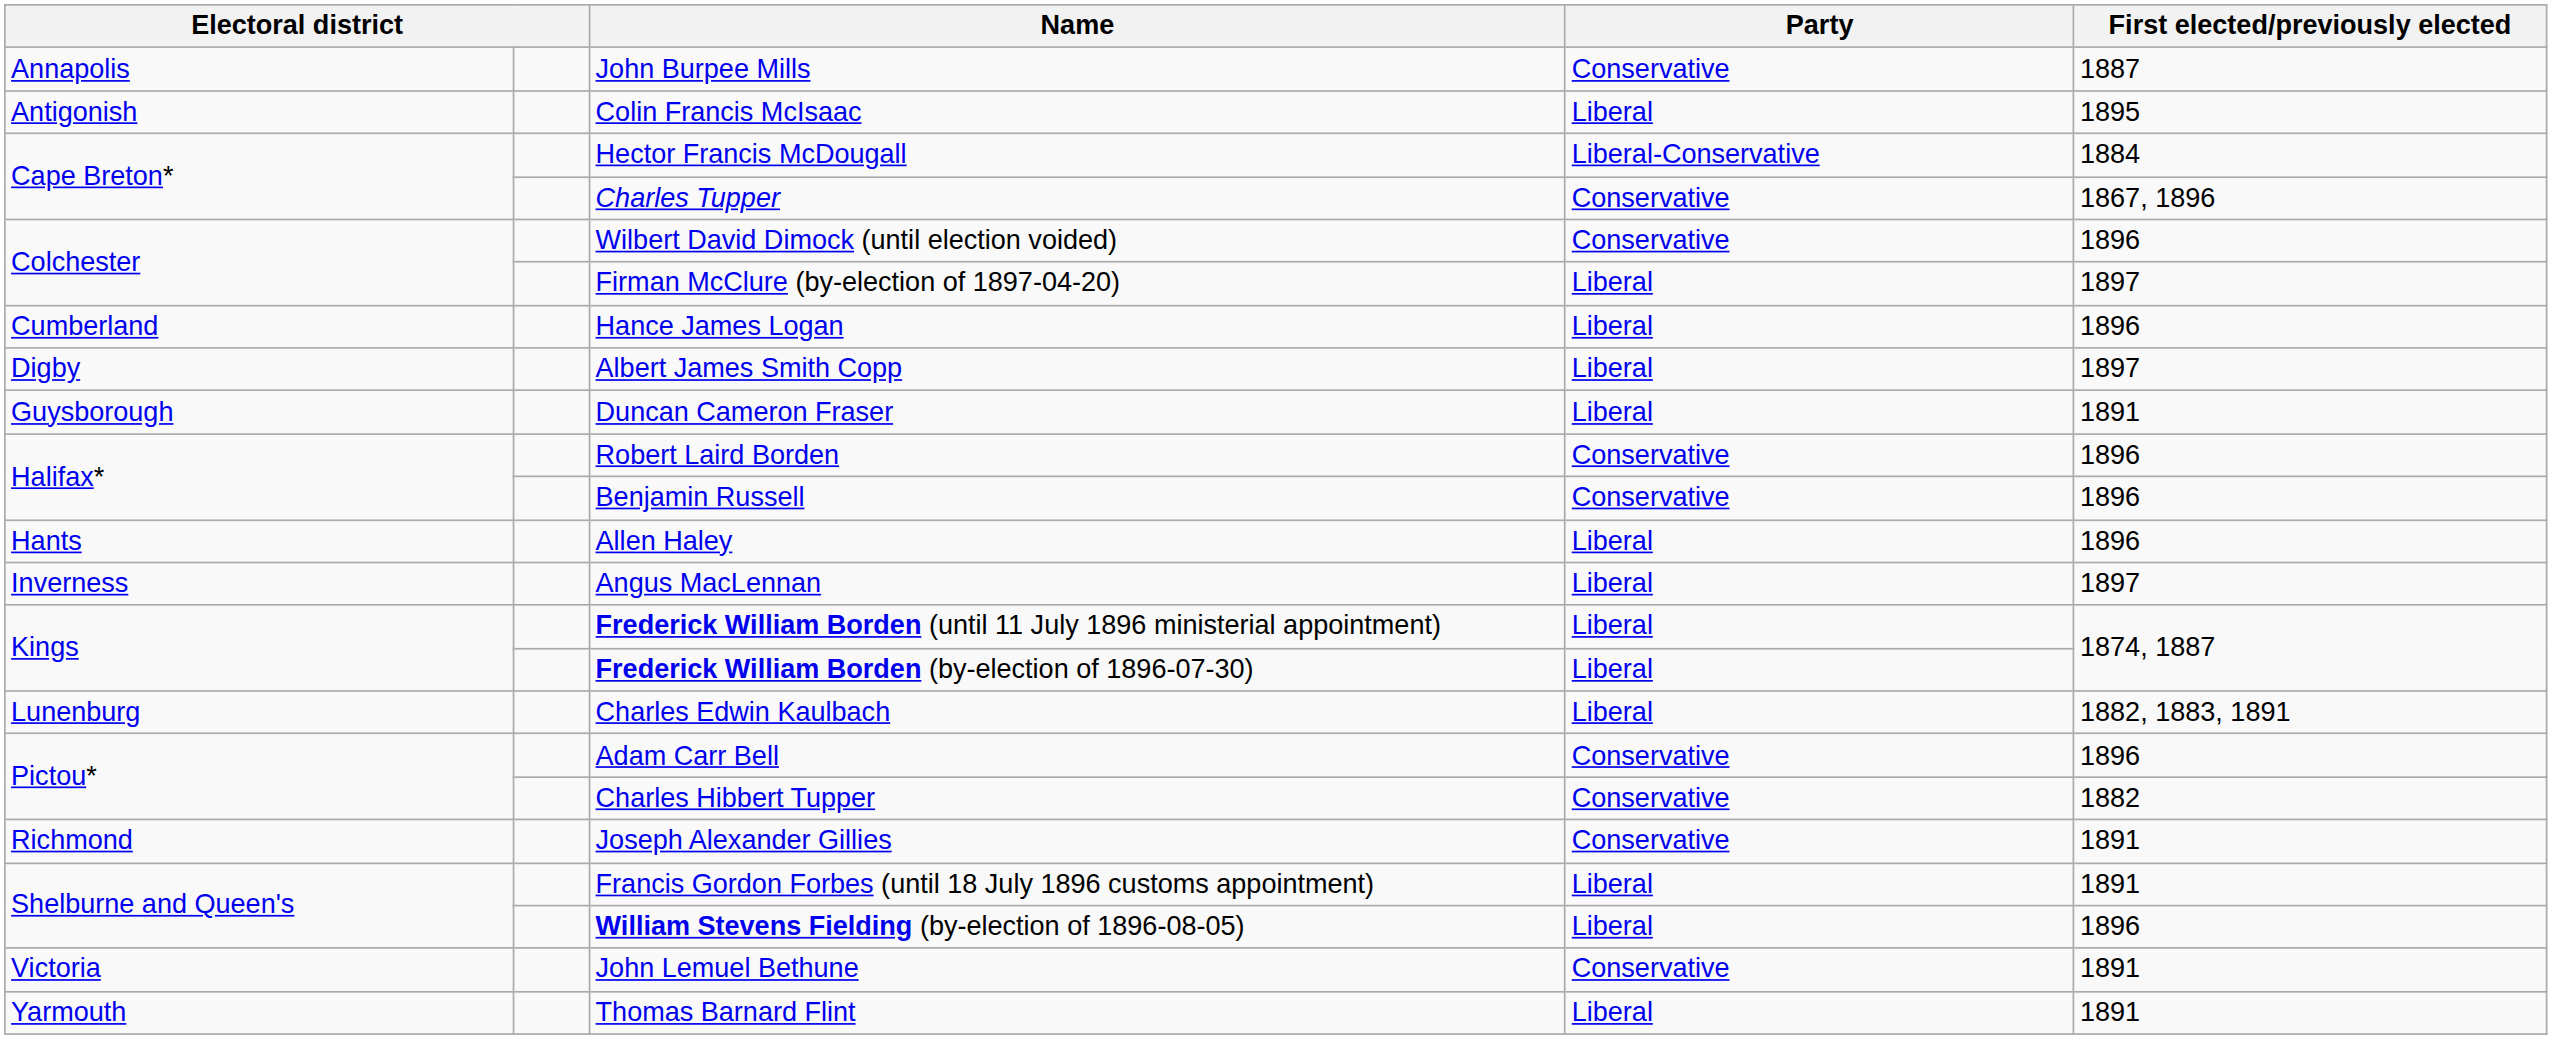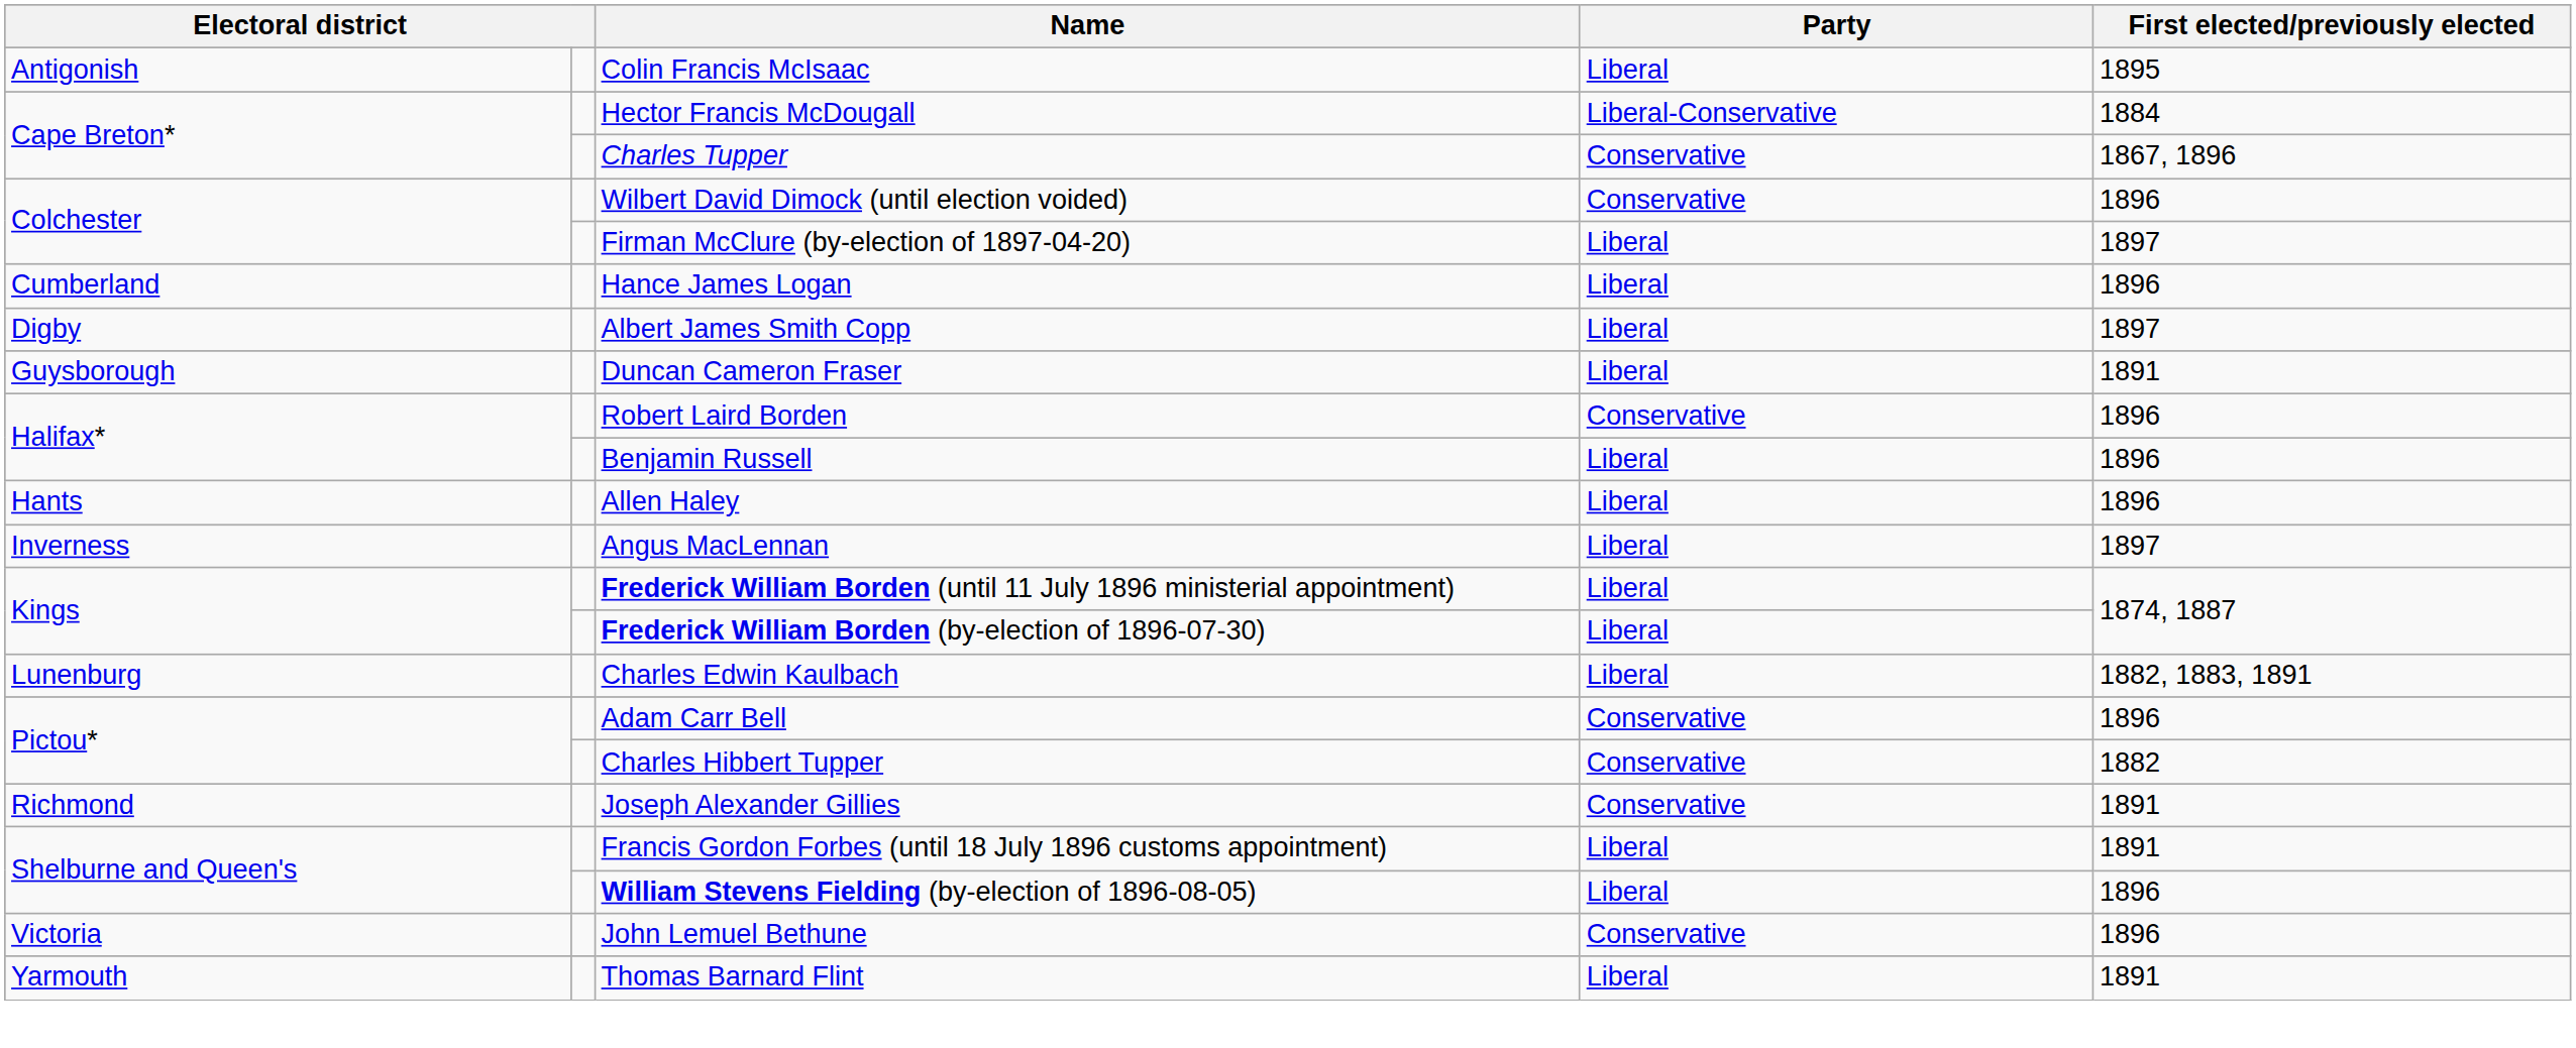- row: Annapolis | John Burpee Mills | Conservative | 1887
Benjamin Russell | Party: Conservative -> Liberal
John Lemuel Bethune | First elected/previously elected: 1891 -> 1896
